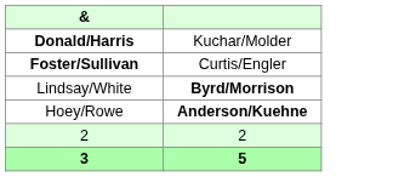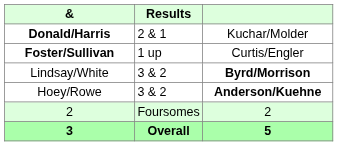+ column: Results | 2 & 1 | 1 up | 3 & 2 | 3 & 2 | Foursomes | Overall
